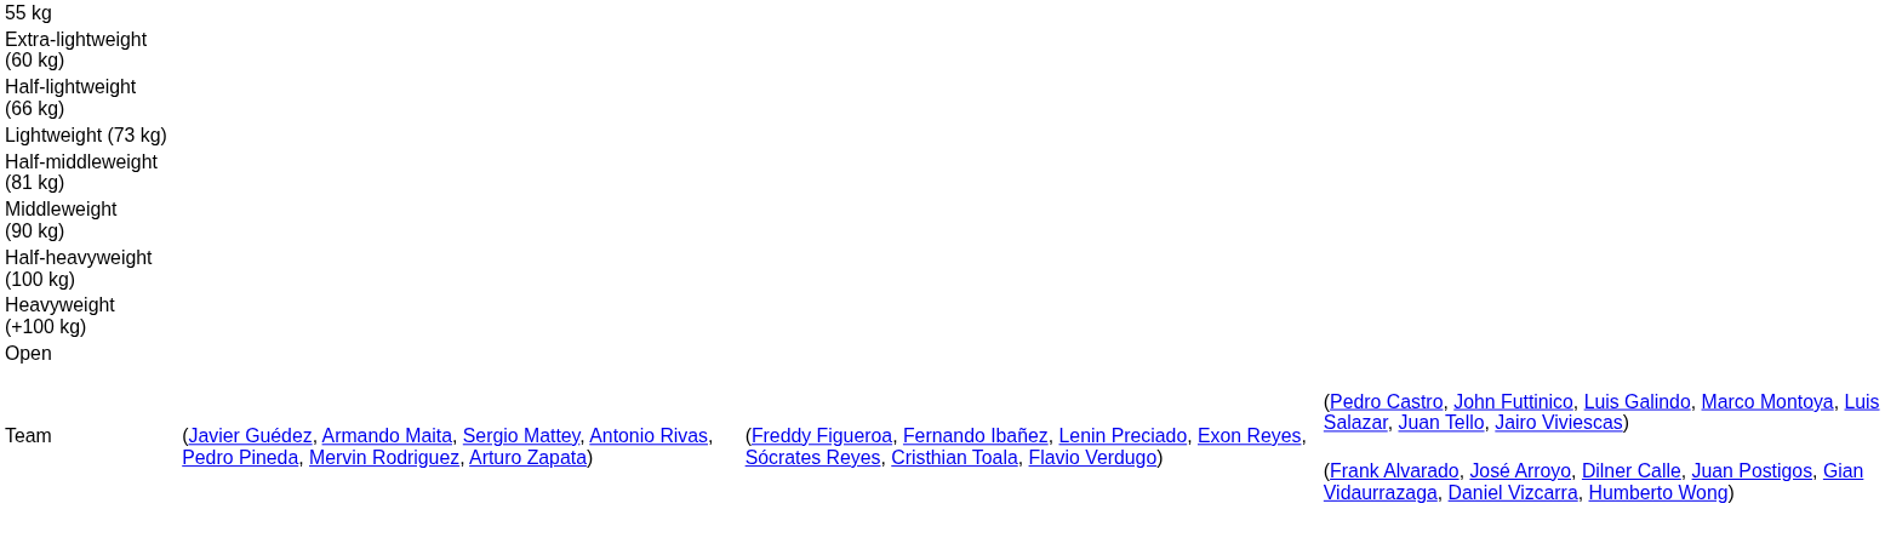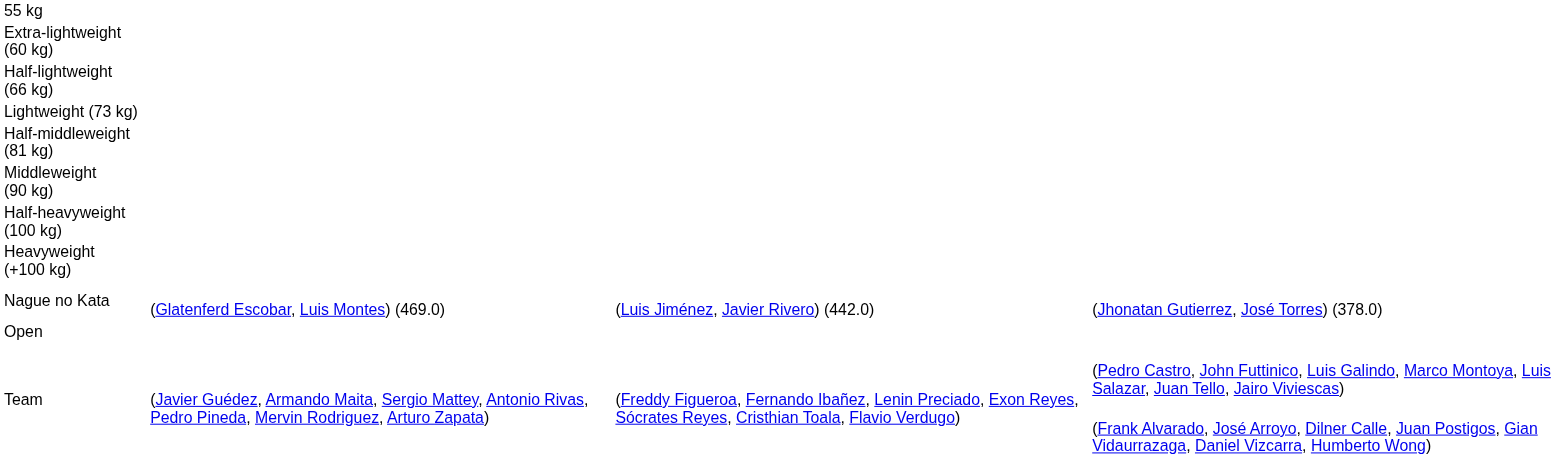+ row: Nague no Kata | (Glatenferd Escobar, Luis Montes) (469.0) | (Luis Jiménez, Javier Rivero) (442.0) | (Jhonatan Gutierrez, José Torres) (378.0)
